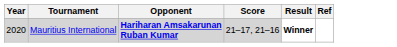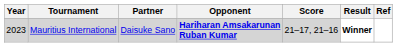+ column: Partner | Daisuke Sano
Mauritius International | Year: 2020 -> 2023
